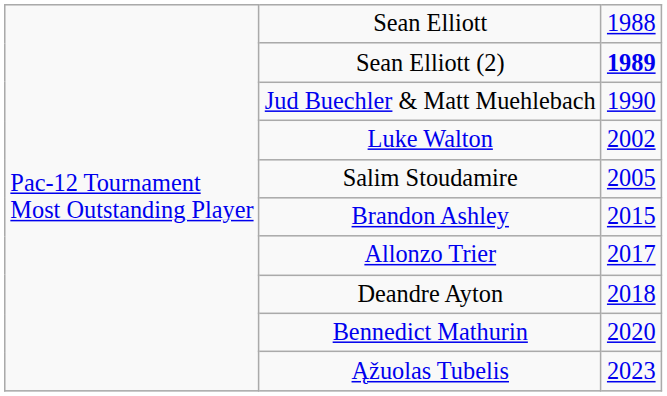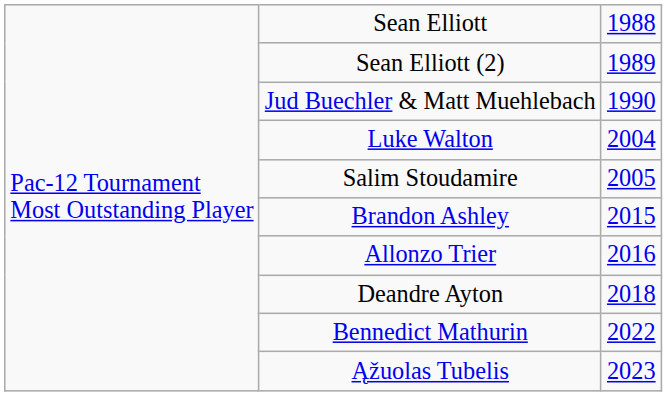Sean Elliott (2) | column 3: bold -> normal
Luke Walton | column 3: 2002 -> 2004
Allonzo Trier | column 3: 2017 -> 2016
Bennedict Mathurin | column 3: 2020 -> 2022
